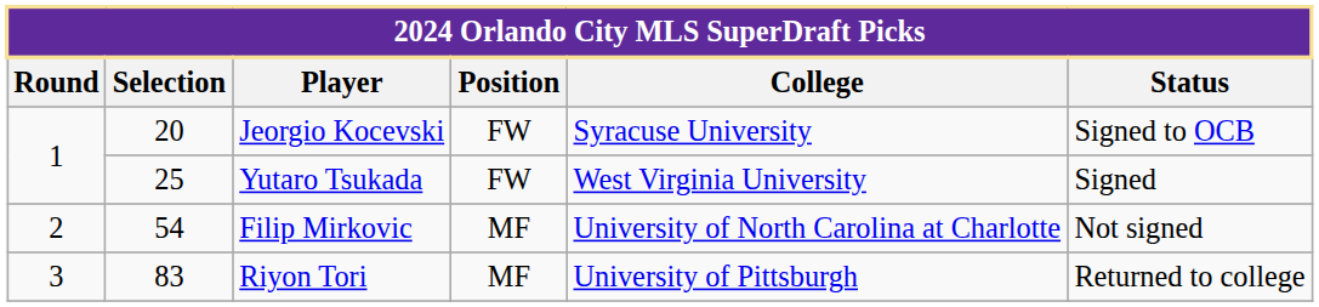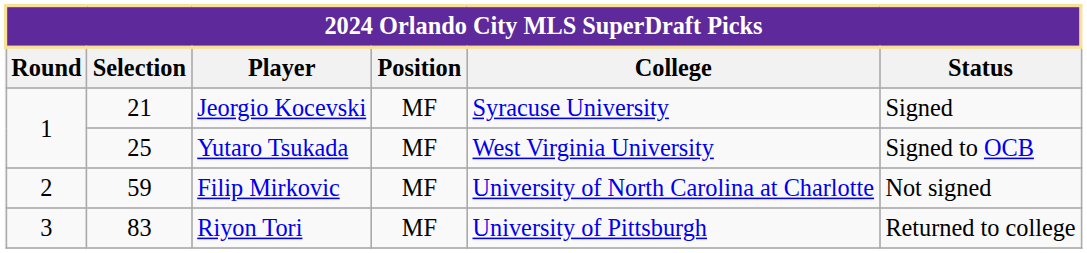Jeorgio Kocevski | Selection: 20 -> 21
Jeorgio Kocevski | Position: FW -> MF
Jeorgio Kocevski | Status: Signed to OCB -> Signed
Yutaro Tsukada | Position: FW -> MF
Yutaro Tsukada | Status: Signed -> Signed to OCB
Filip Mirkovic | Selection: 54 -> 59
